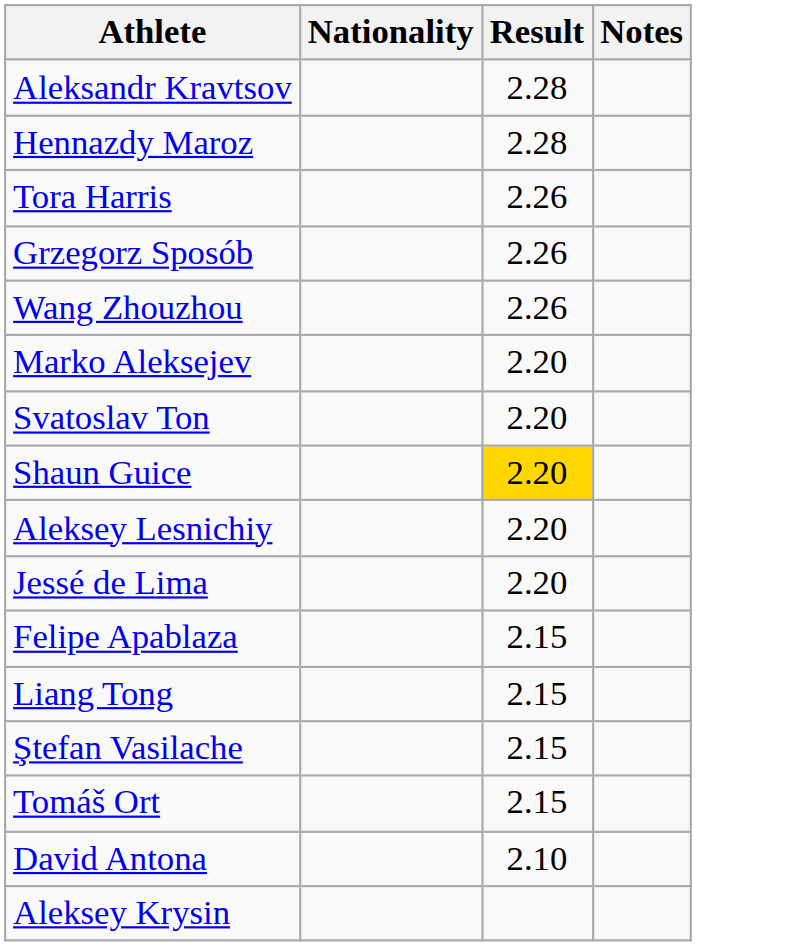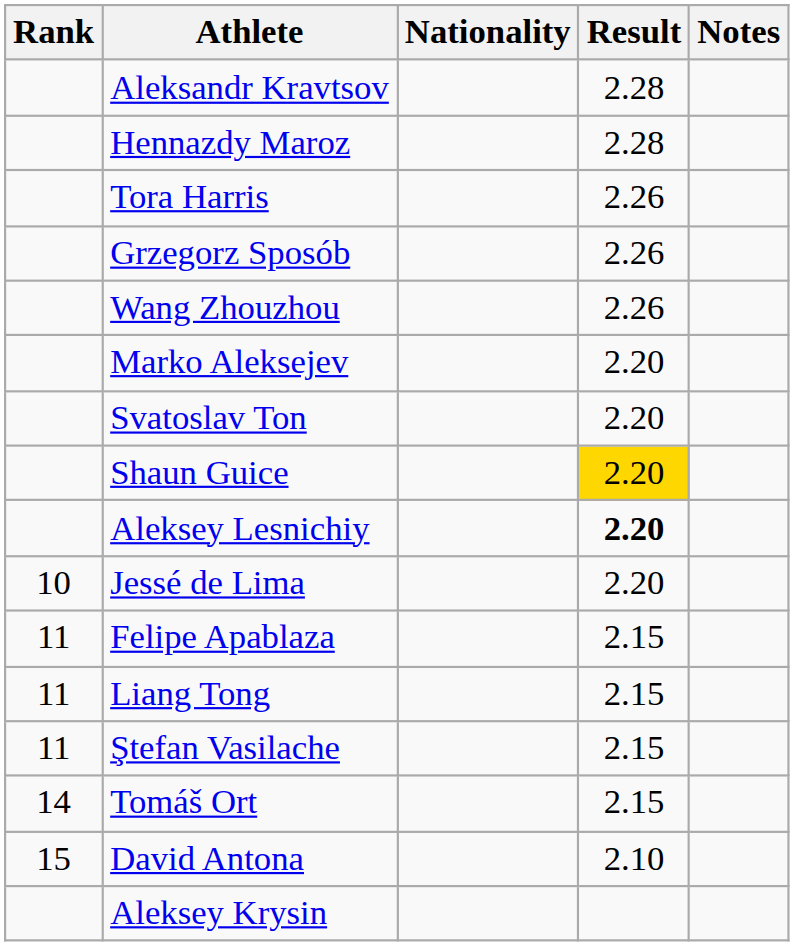+ column: Rank | 10 | 11 | 11 | 11 | 14 | 15
Aleksey Lesnichiy | Result: normal -> bold
